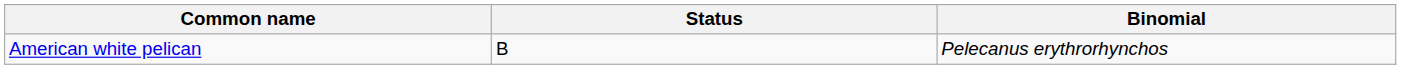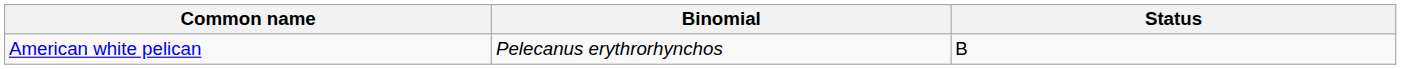columns swapped: Binomial <-> Status
